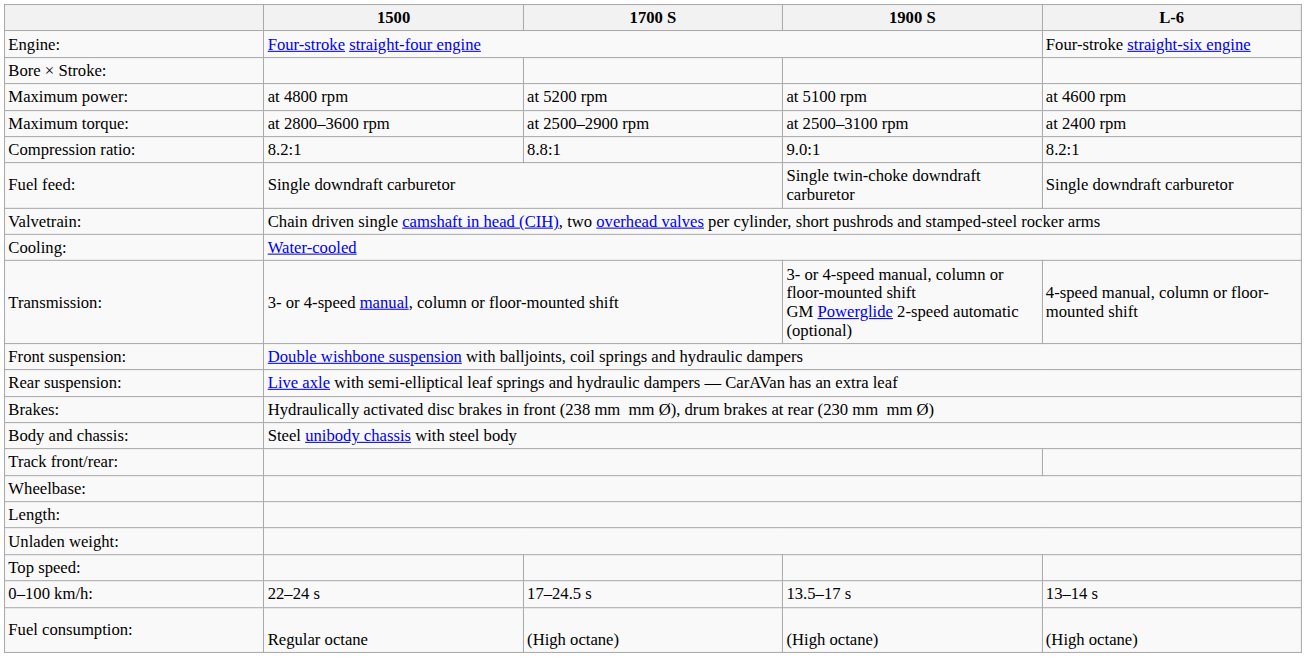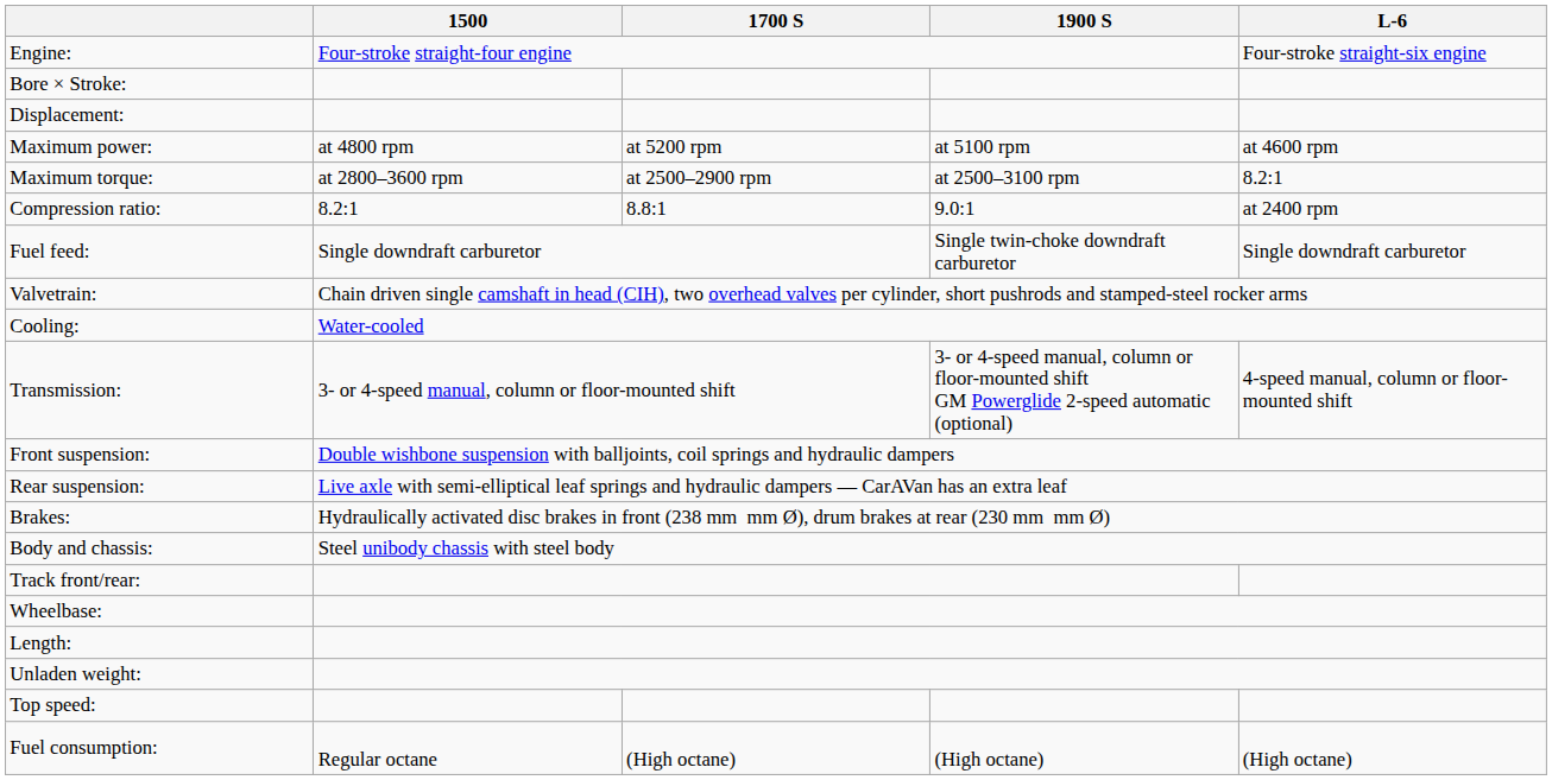+ row: Displacement:
Maximum torque: | L-6: at 2400 rpm -> 8.2:1
Compression ratio: | L-6: 8.2:1 -> at 2400 rpm
- row: 0–100 km/h: | 22–24 s | 17–24.5 s | 13.5–17 s | 13–14 s
